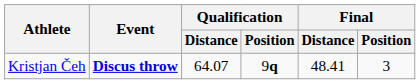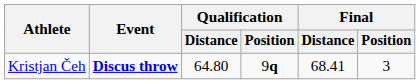Kristjan Čeh | Qualification / Distance: 64.07 -> 64.80
Kristjan Čeh | Final / Distance: 48.41 -> 68.41
